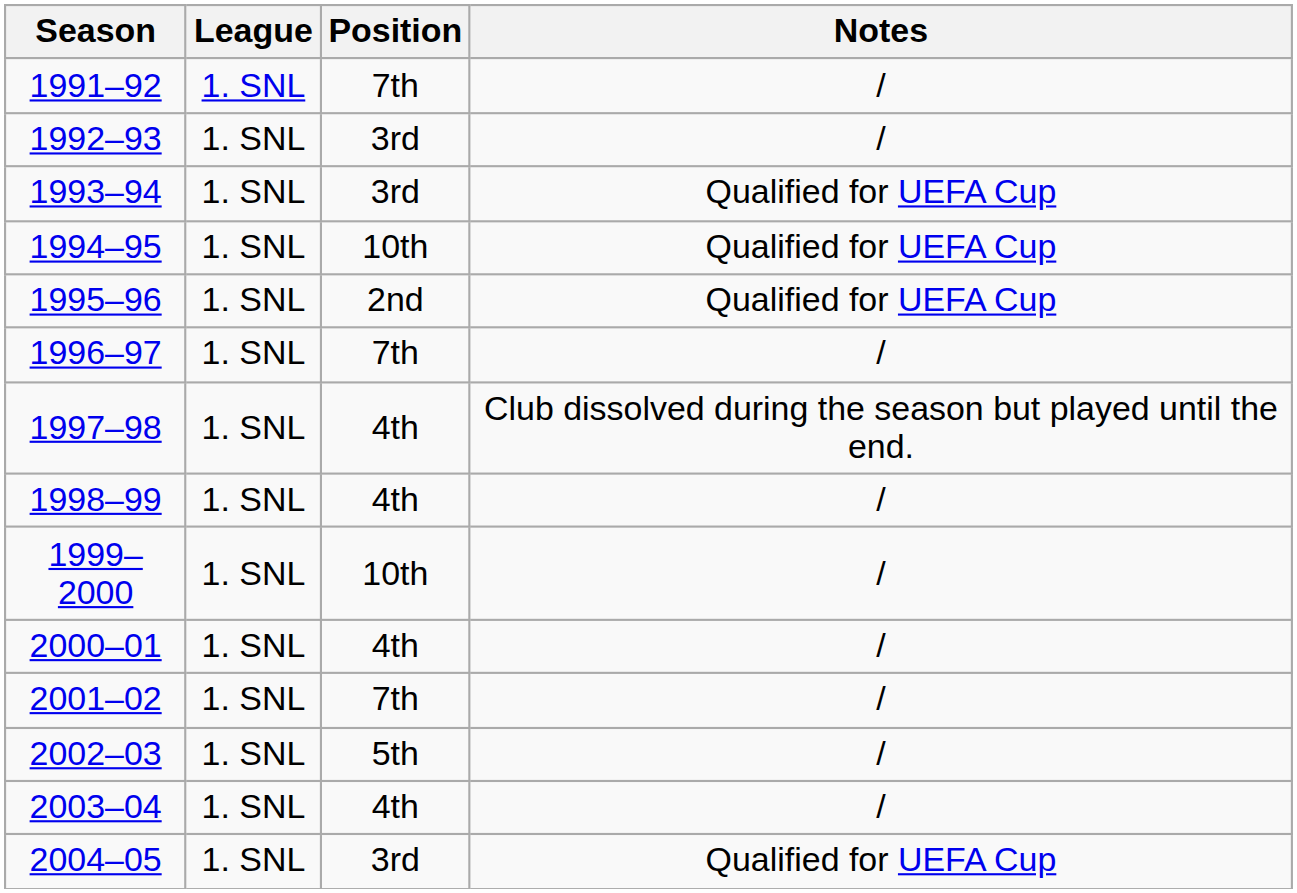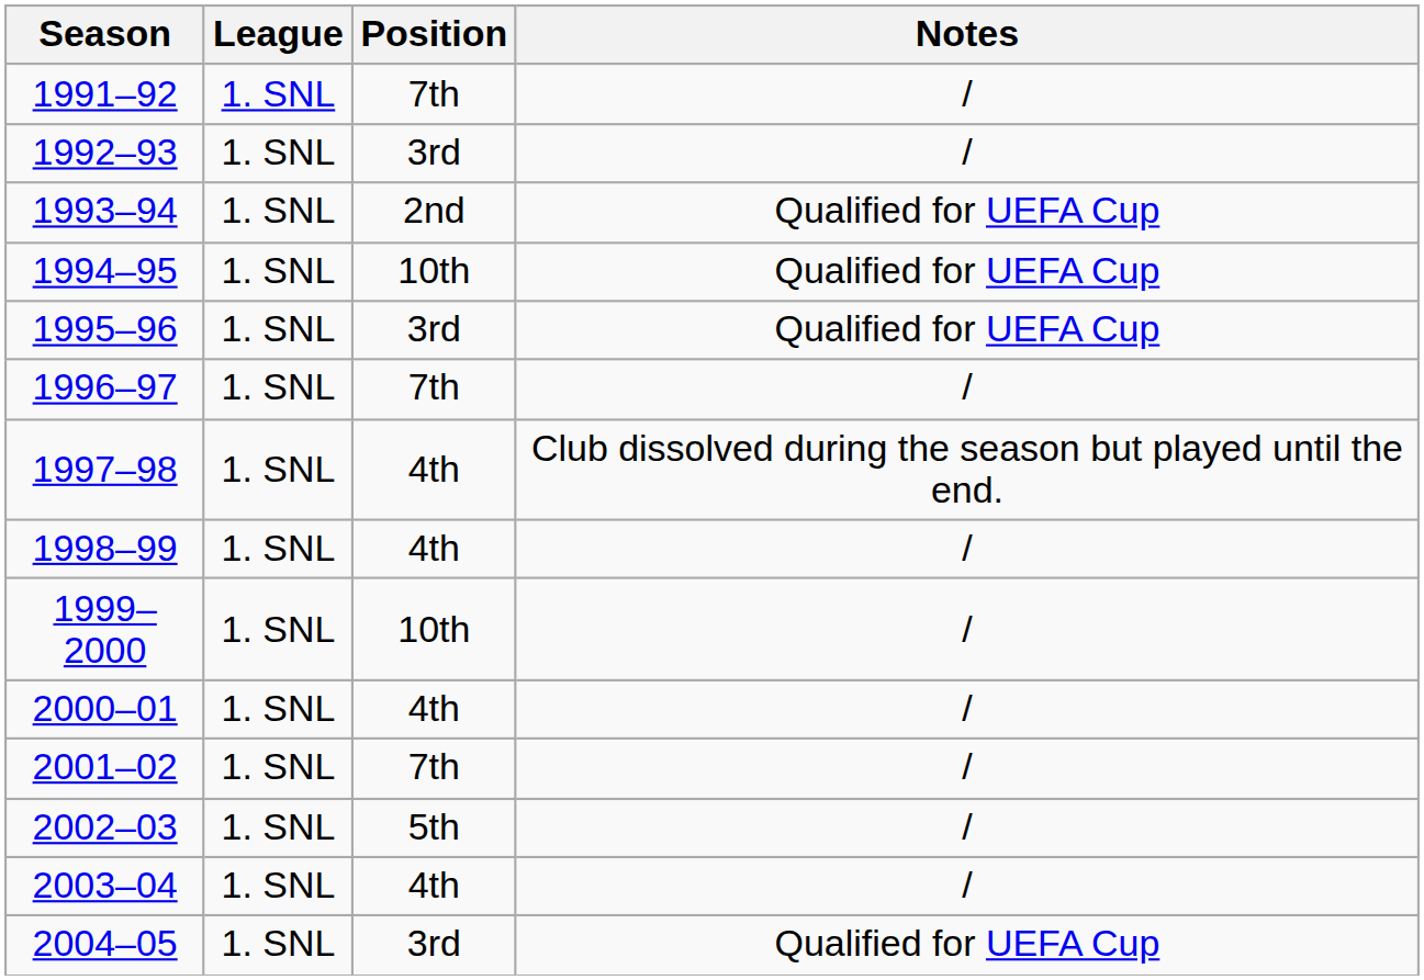1993–94 | Position: 3rd -> 2nd
1995–96 | Position: 2nd -> 3rd
